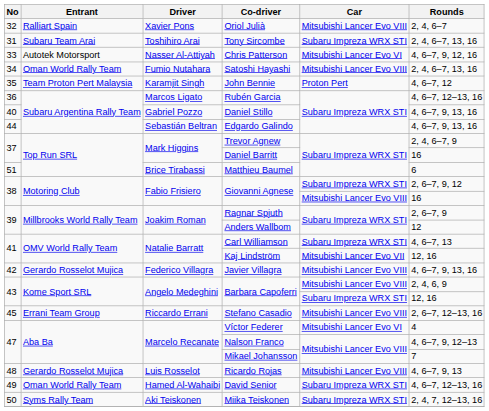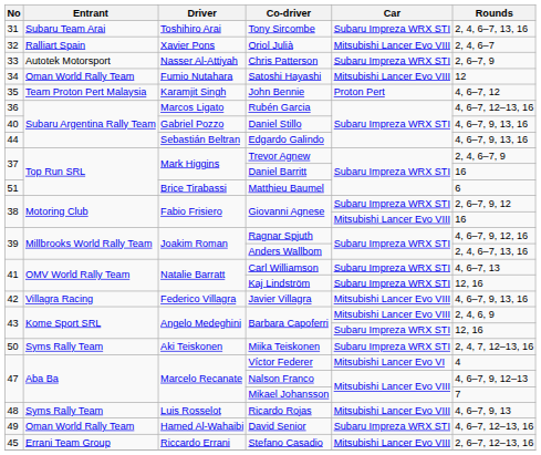rows swapped: Tony Sircombe <-> Oriol Julià
Chris Patterson | Car: Mitsubishi Lancer Evo VI -> Subaru Impreza WRX STI
Chris Patterson | Rounds: 4, 6–7, 9, 12, 16 -> 2, 6–7, 9
Satoshi Hayashi | Rounds: 2, 4, 6–7, 13, 16 -> 12
Ragnar Spjuth | Rounds: 2, 6–7, 9 -> 4, 6–7, 9, 12, 16
Anders Wallbom | Rounds: 12 -> 2, 4, 6–7, 13, 16
Kaj Lindström | Car: Mitsubishi Lancer Evo VII -> Subaru Impreza WRX STI
Javier Villagra | Entrant: Gerardo Rosselot Mujica -> Villagra Racing
rows swapped: Stefano Casadio <-> Miika Teiskonen
Ricardo Rojas | Entrant: Gerardo Rosselot Mujica -> Syms Rally Team
